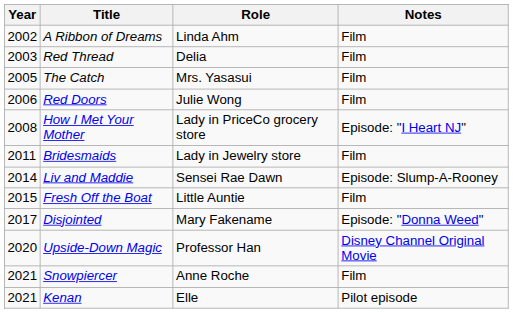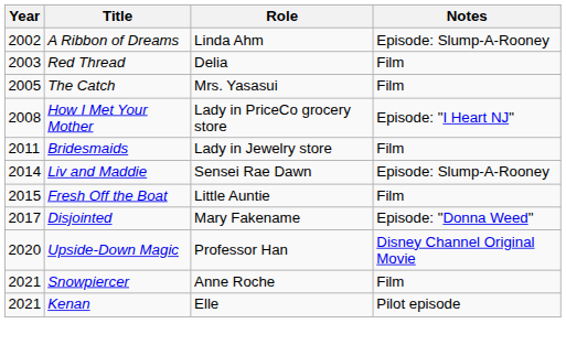A Ribbon of Dreams | Notes: Film -> Episode: Slump-A-Rooney
- row: 2006 | Red Doors | Julie Wong | Film
